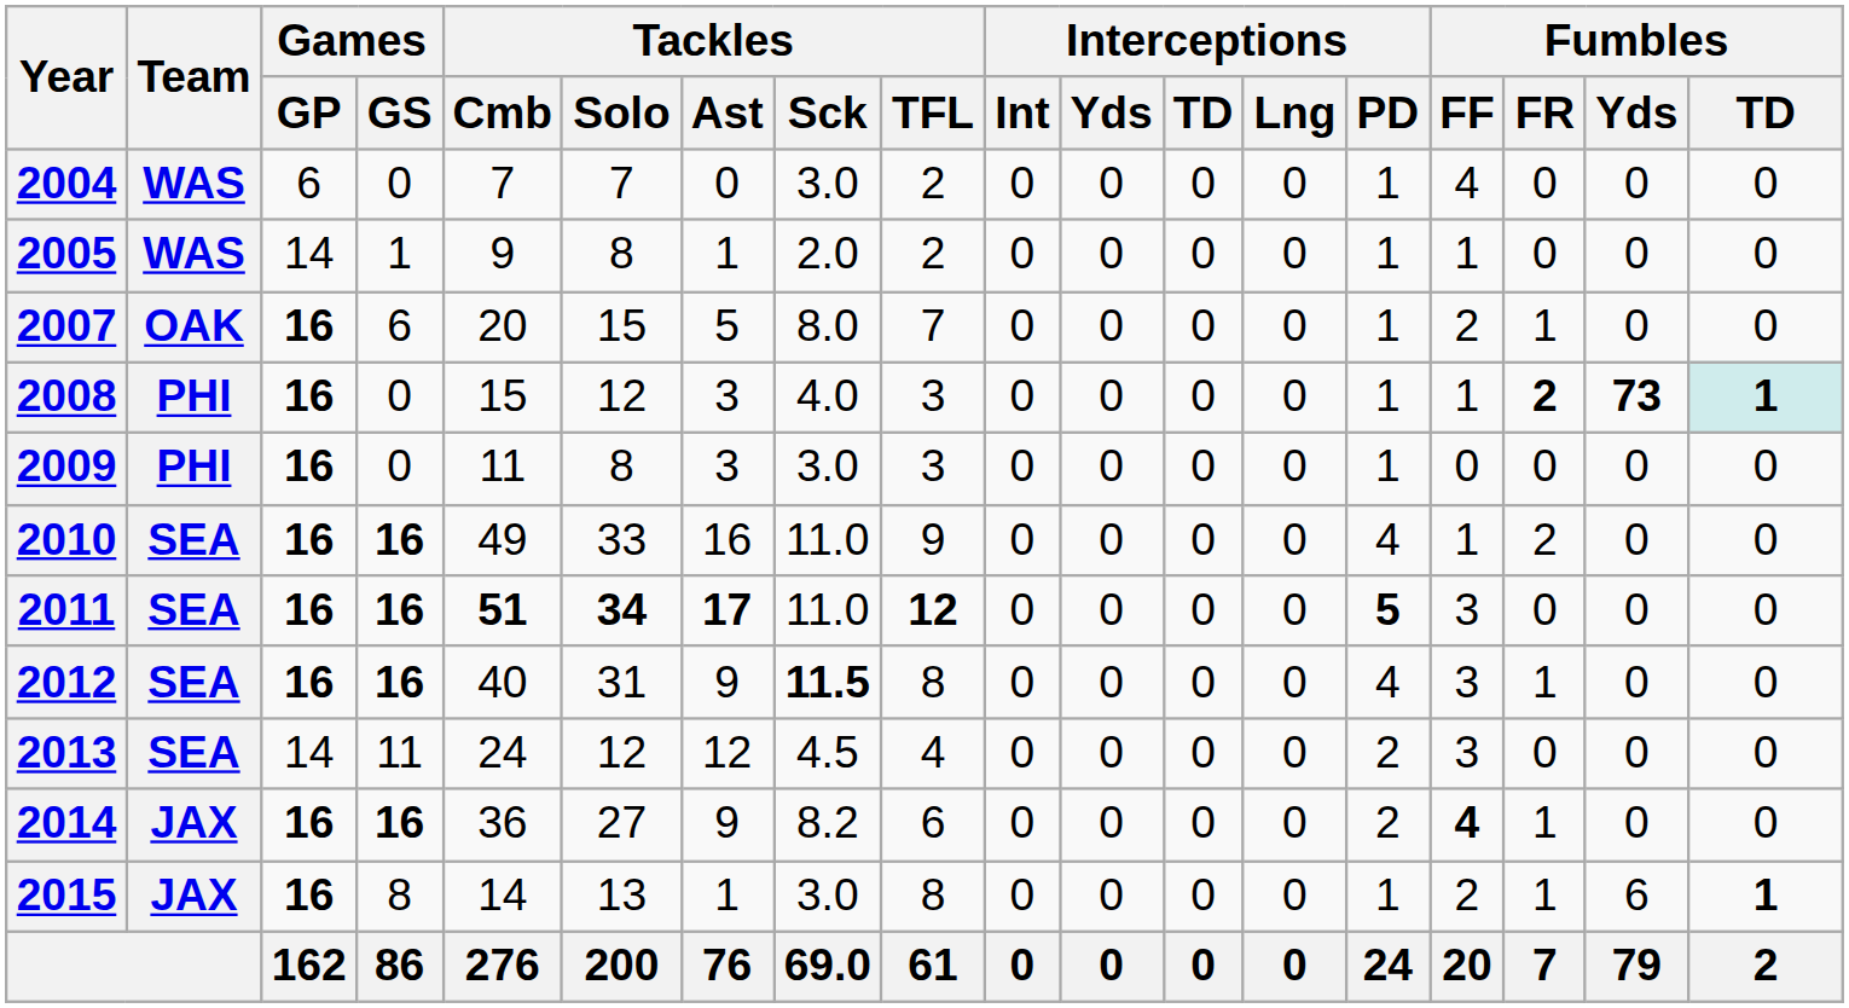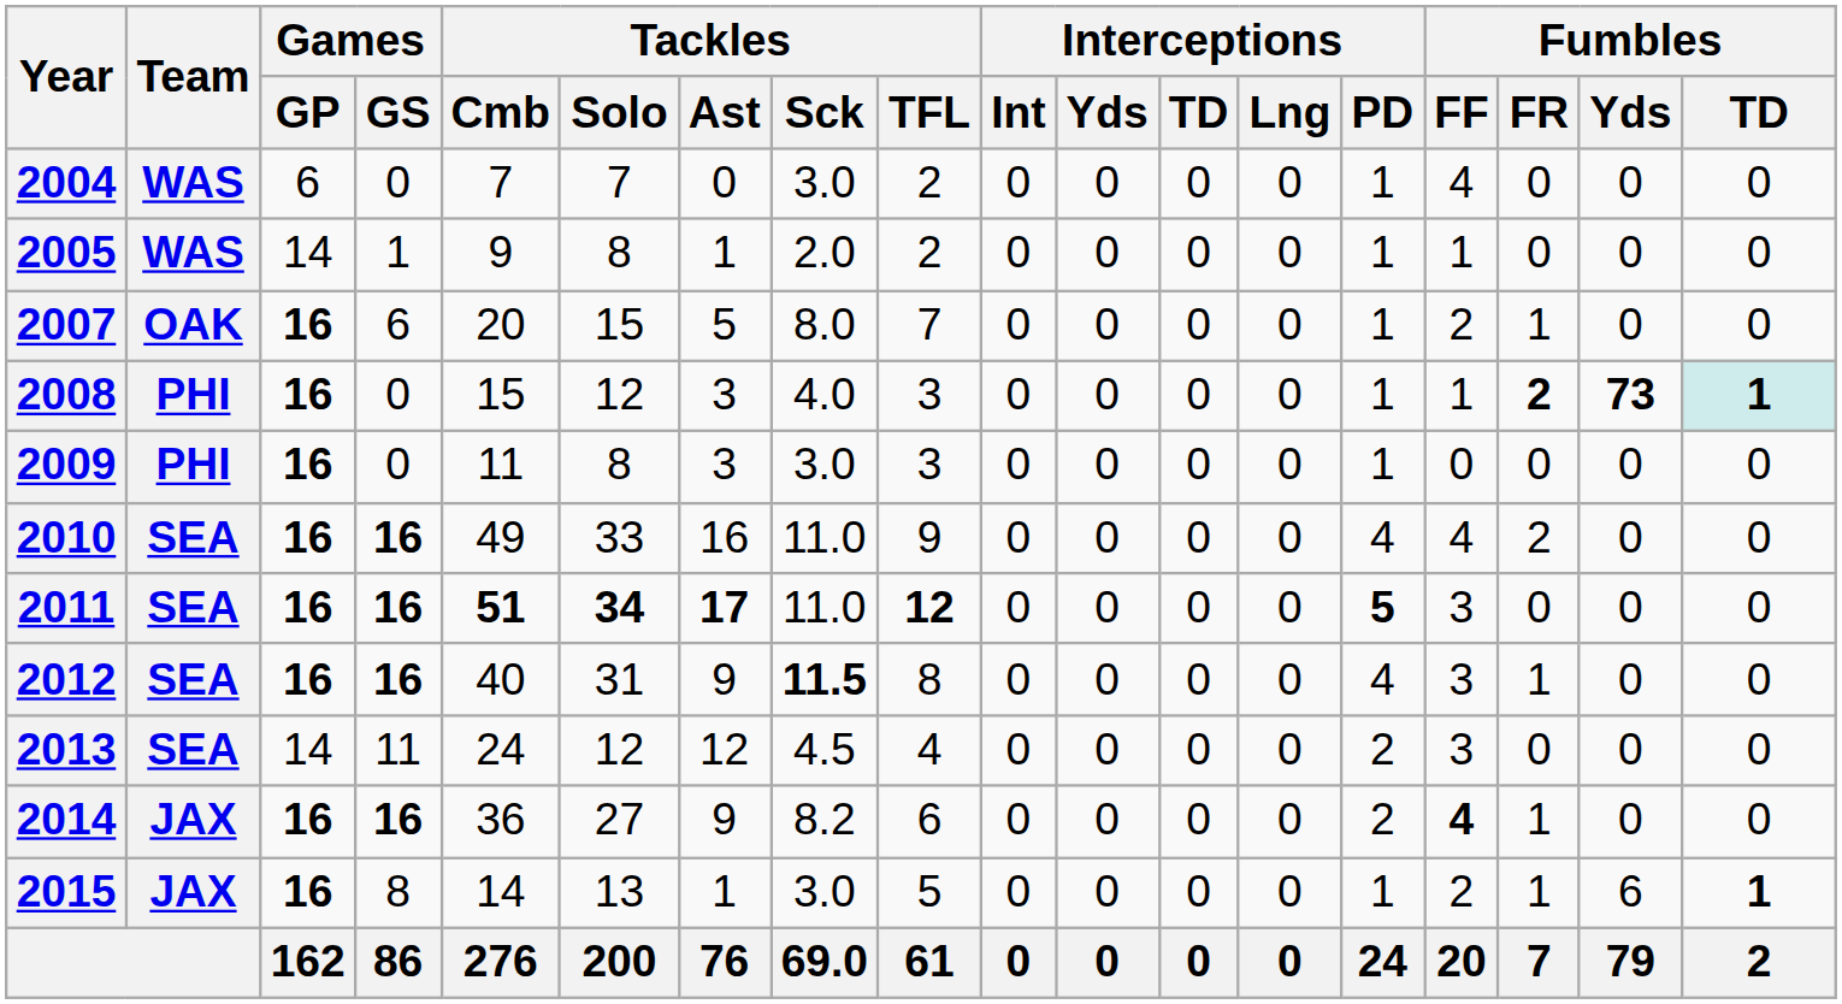2010 | Fumbles / FF: 1 -> 4
2015 | Tackles / TFL: 8 -> 5
